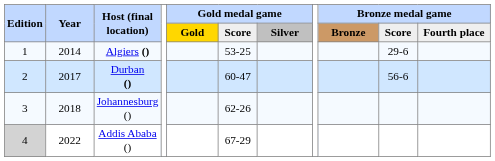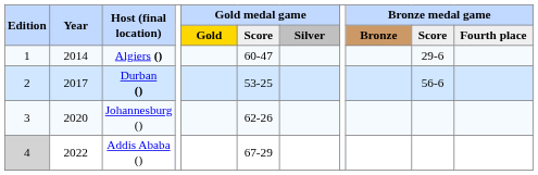Algiers () | column 6: 53-25 -> 60-47
Durban () | column 6: 60-47 -> 53-25
Johannesburg () | Year: 2018 -> 2020
